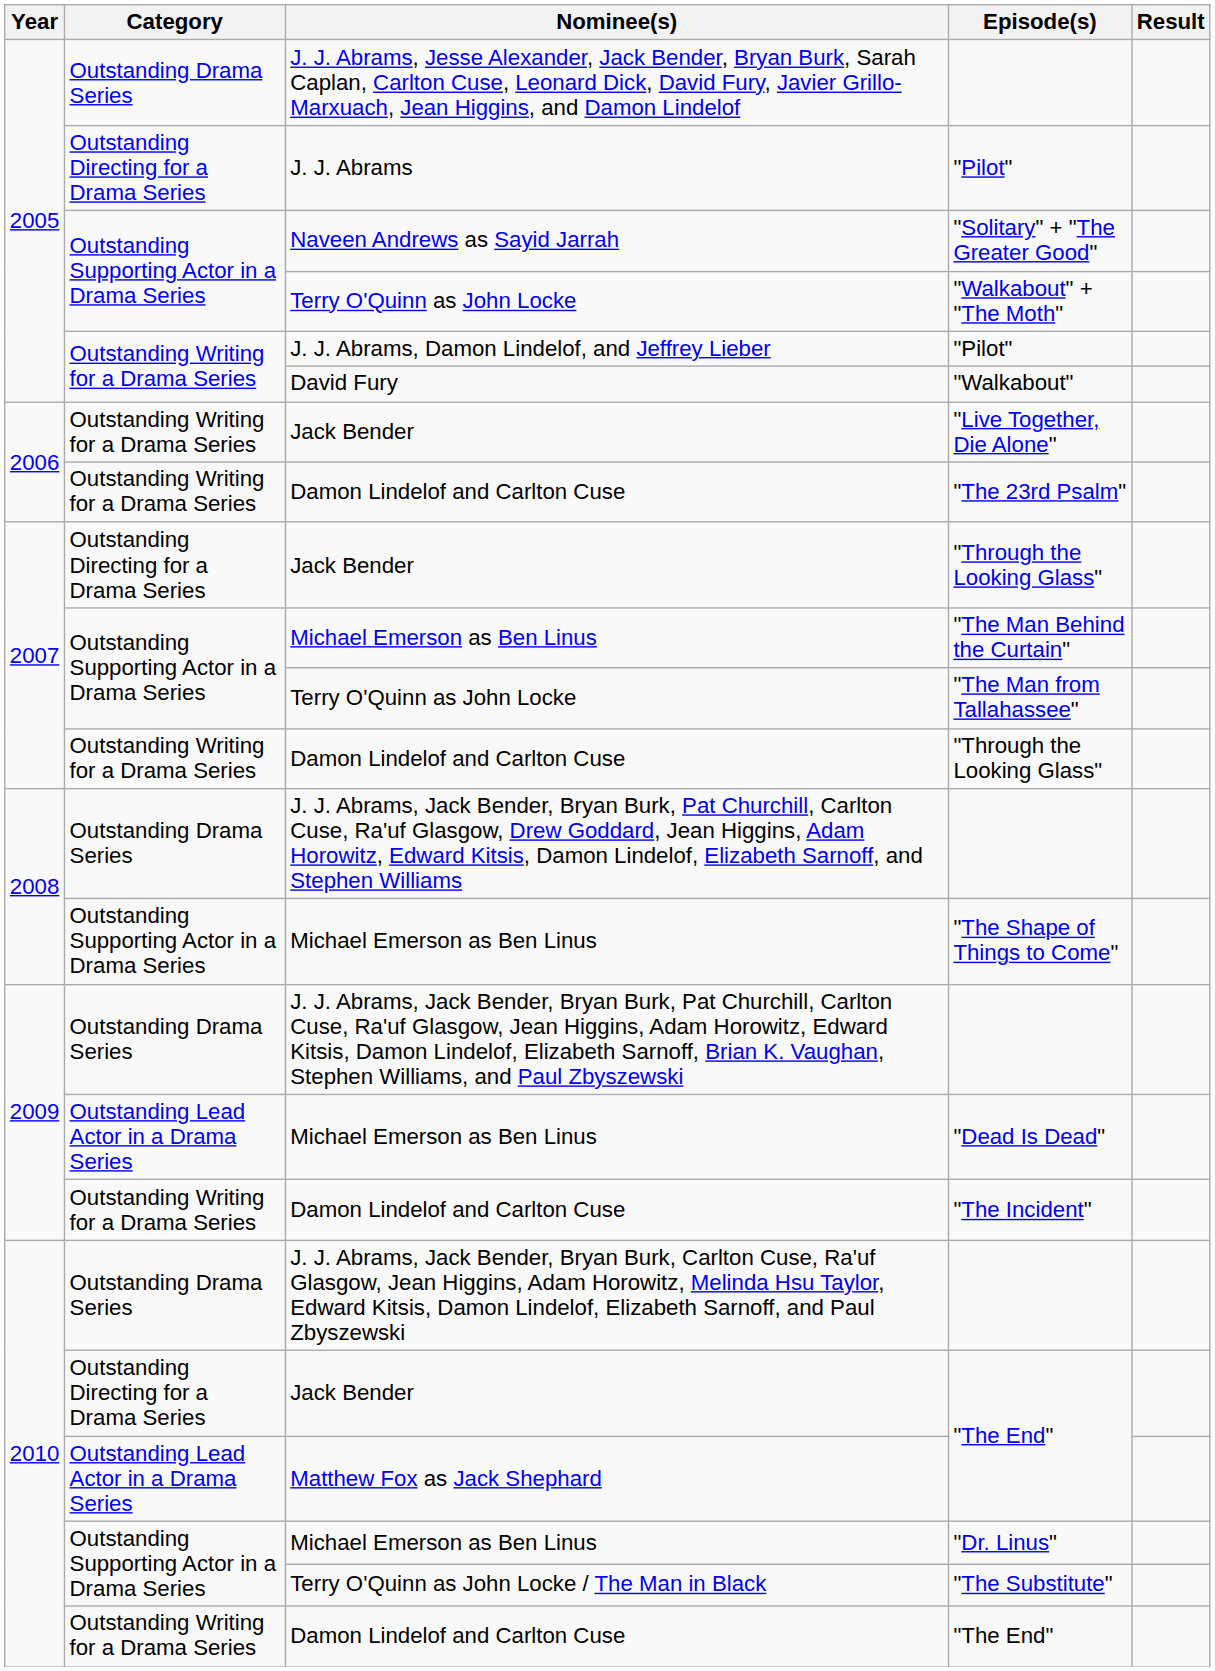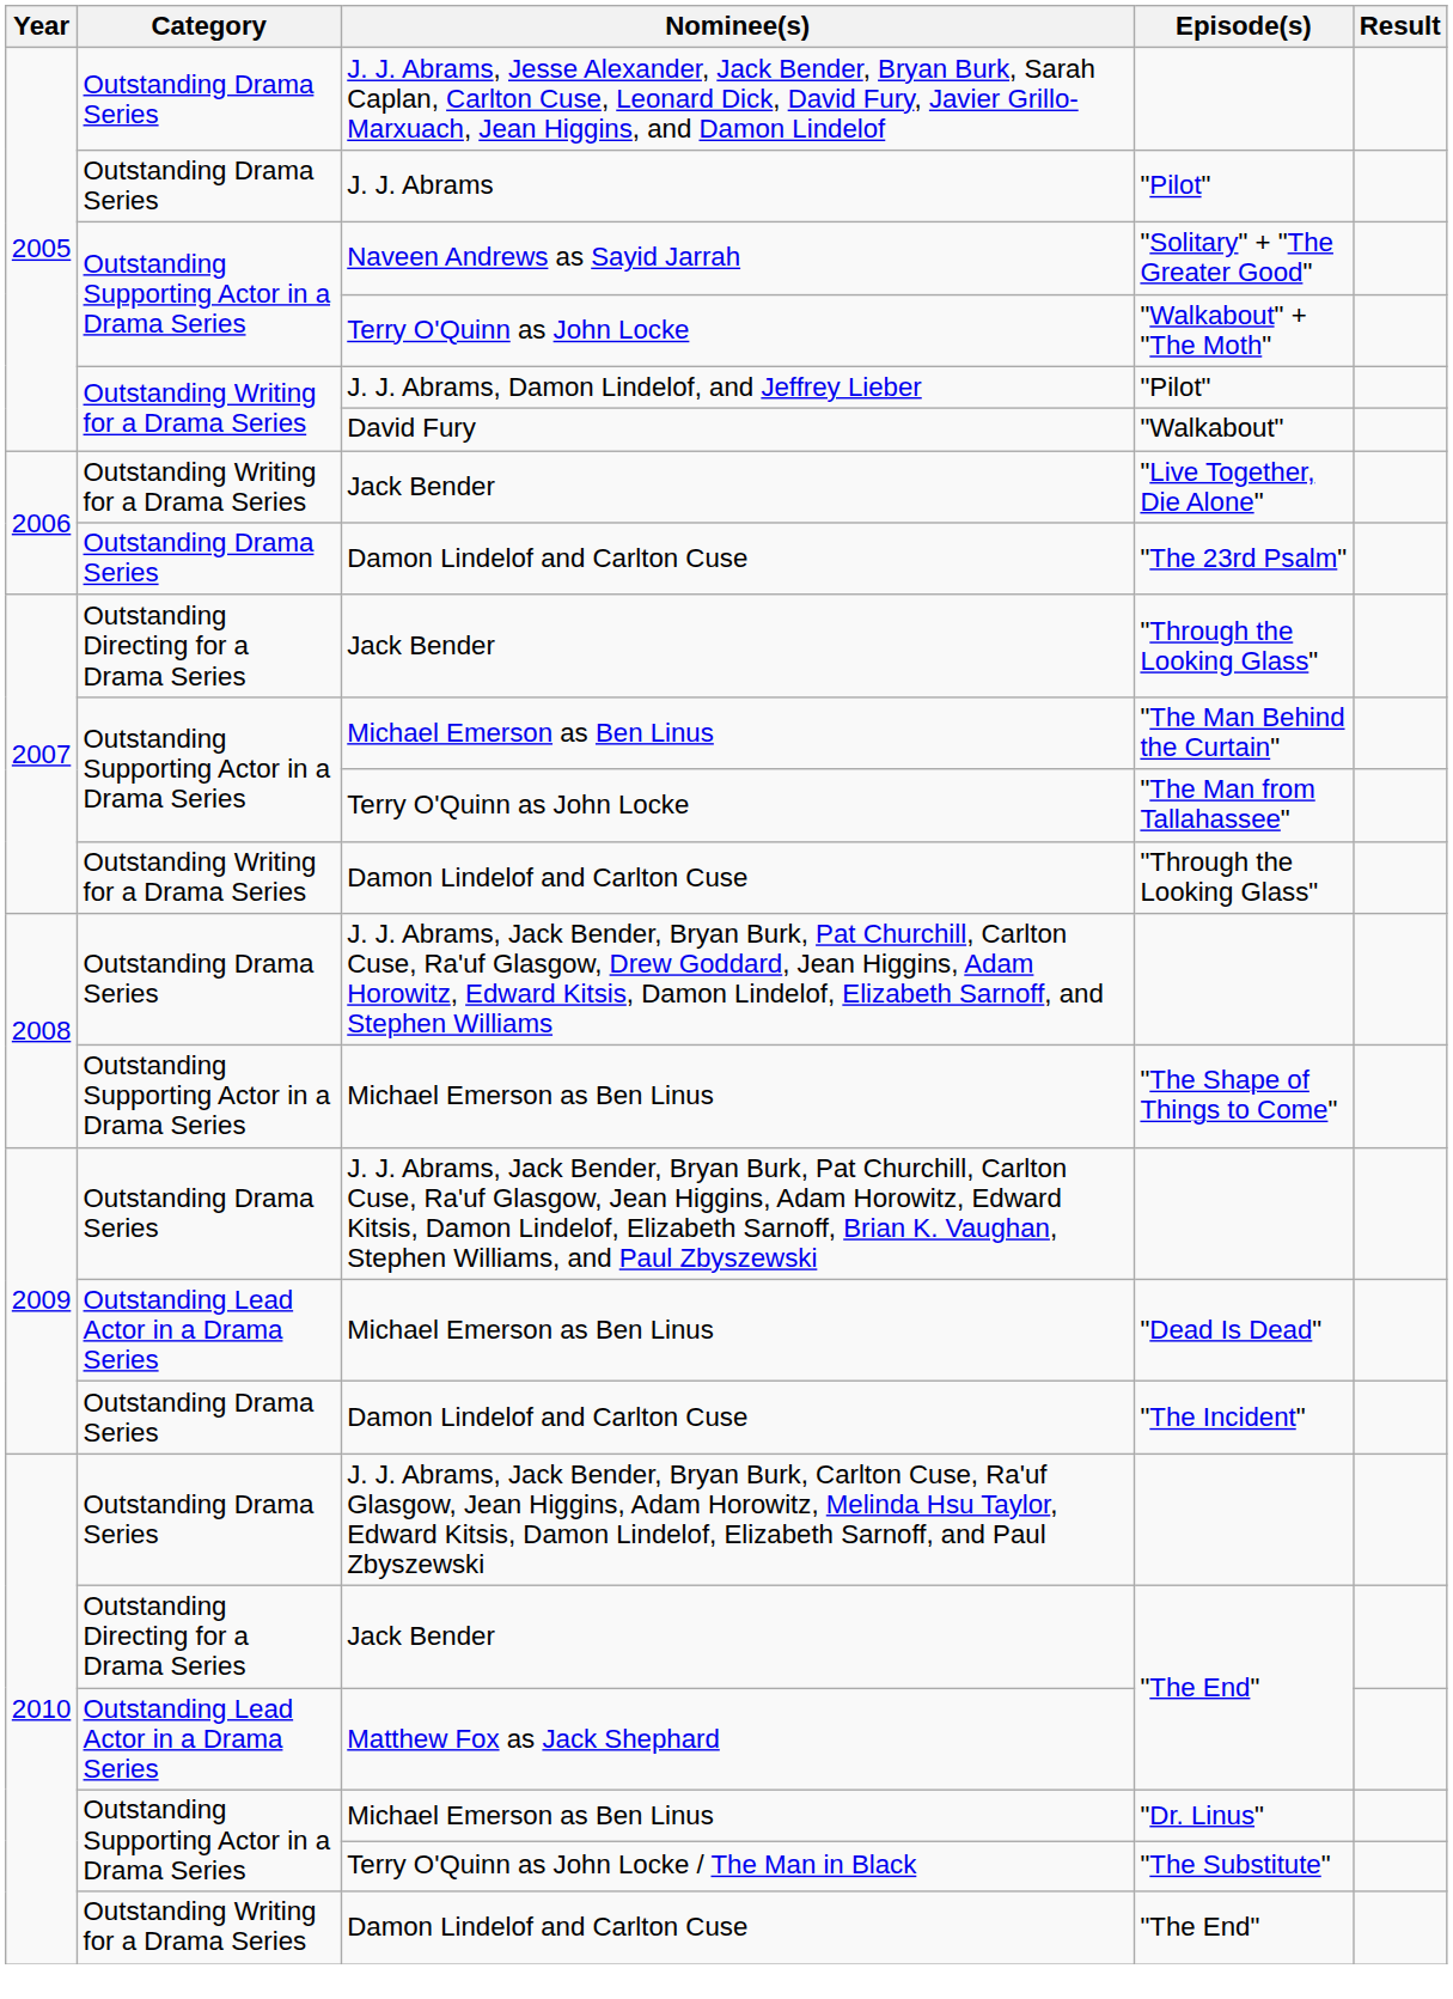J. J. Abrams / "Pilot" | Category: Outstanding Directing for a Drama Series -> Outstanding Drama Series
"The 23rd Psalm" | Category: Outstanding Writing for a Drama Series -> Outstanding Drama Series
"The Incident" | Category: Outstanding Writing for a Drama Series -> Outstanding Drama Series
